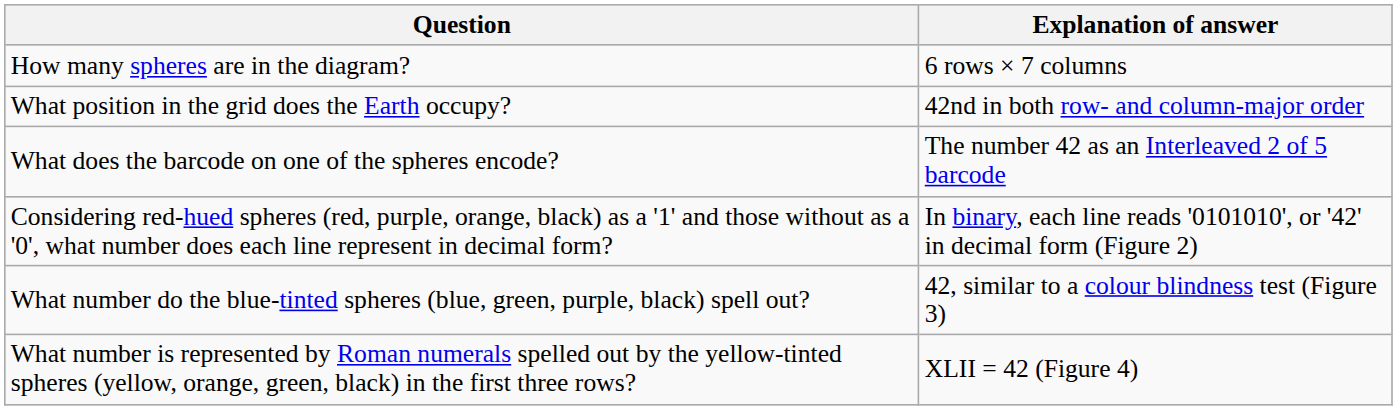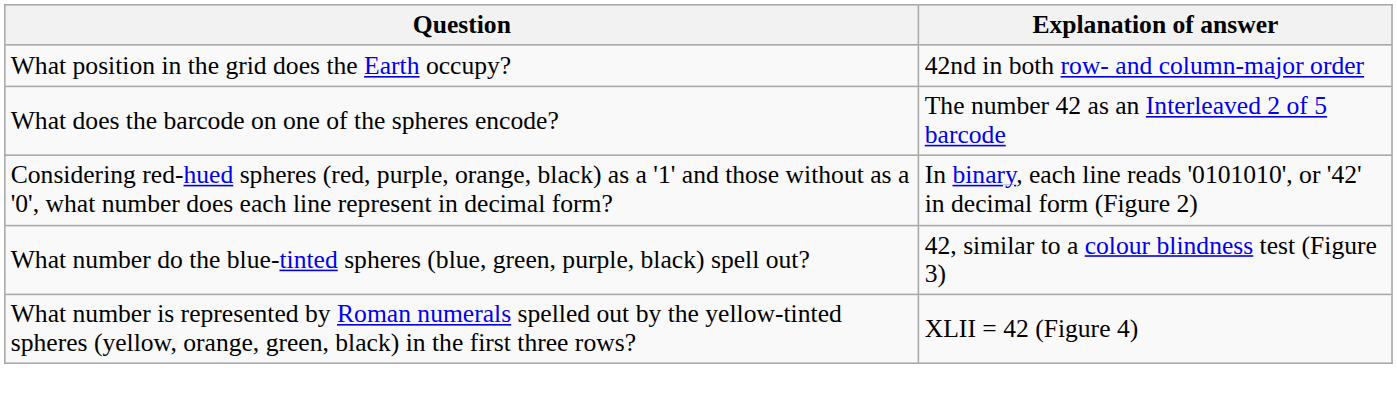- row: How many spheres are in the diagram? | 6 rows × 7 columns
